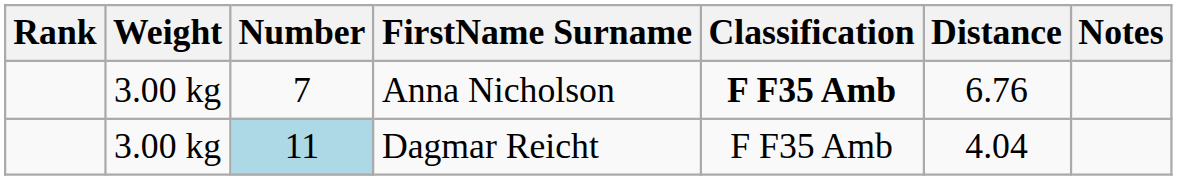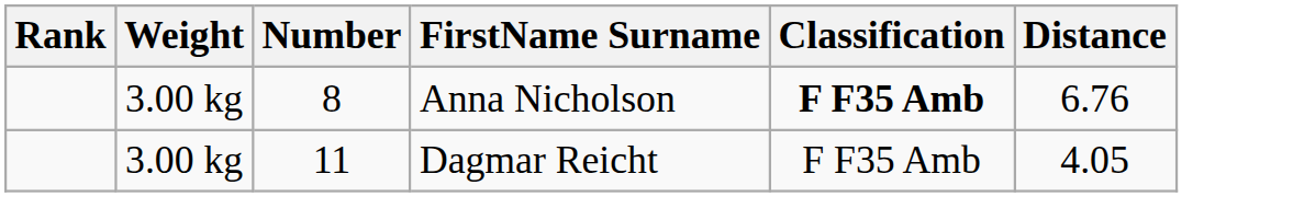- column: Notes
Anna Nicholson | Number: 7 -> 8
Dagmar Reicht | Number: lightblue background -> no background
Dagmar Reicht | Distance: 4.04 -> 4.05
